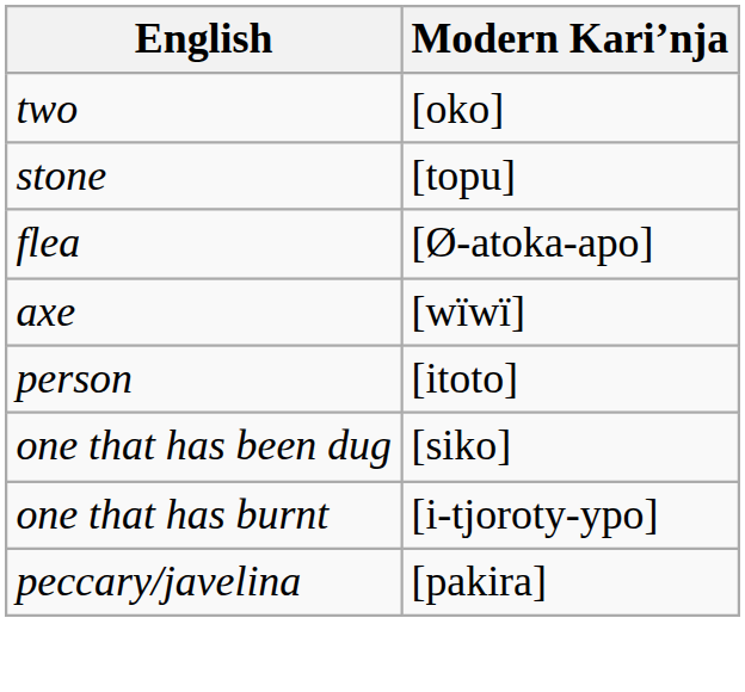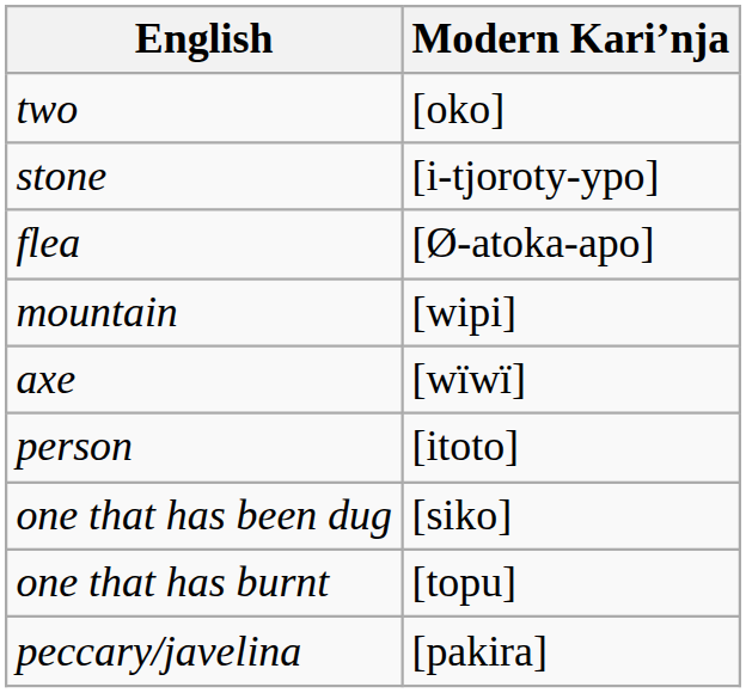stone | Modern Kariʼnja: [topu] -> [i-tjoroty-ypo]
+ row: mountain | [wipi]
one that has burnt | Modern Kariʼnja: [i-tjoroty-ypo] -> [topu]
